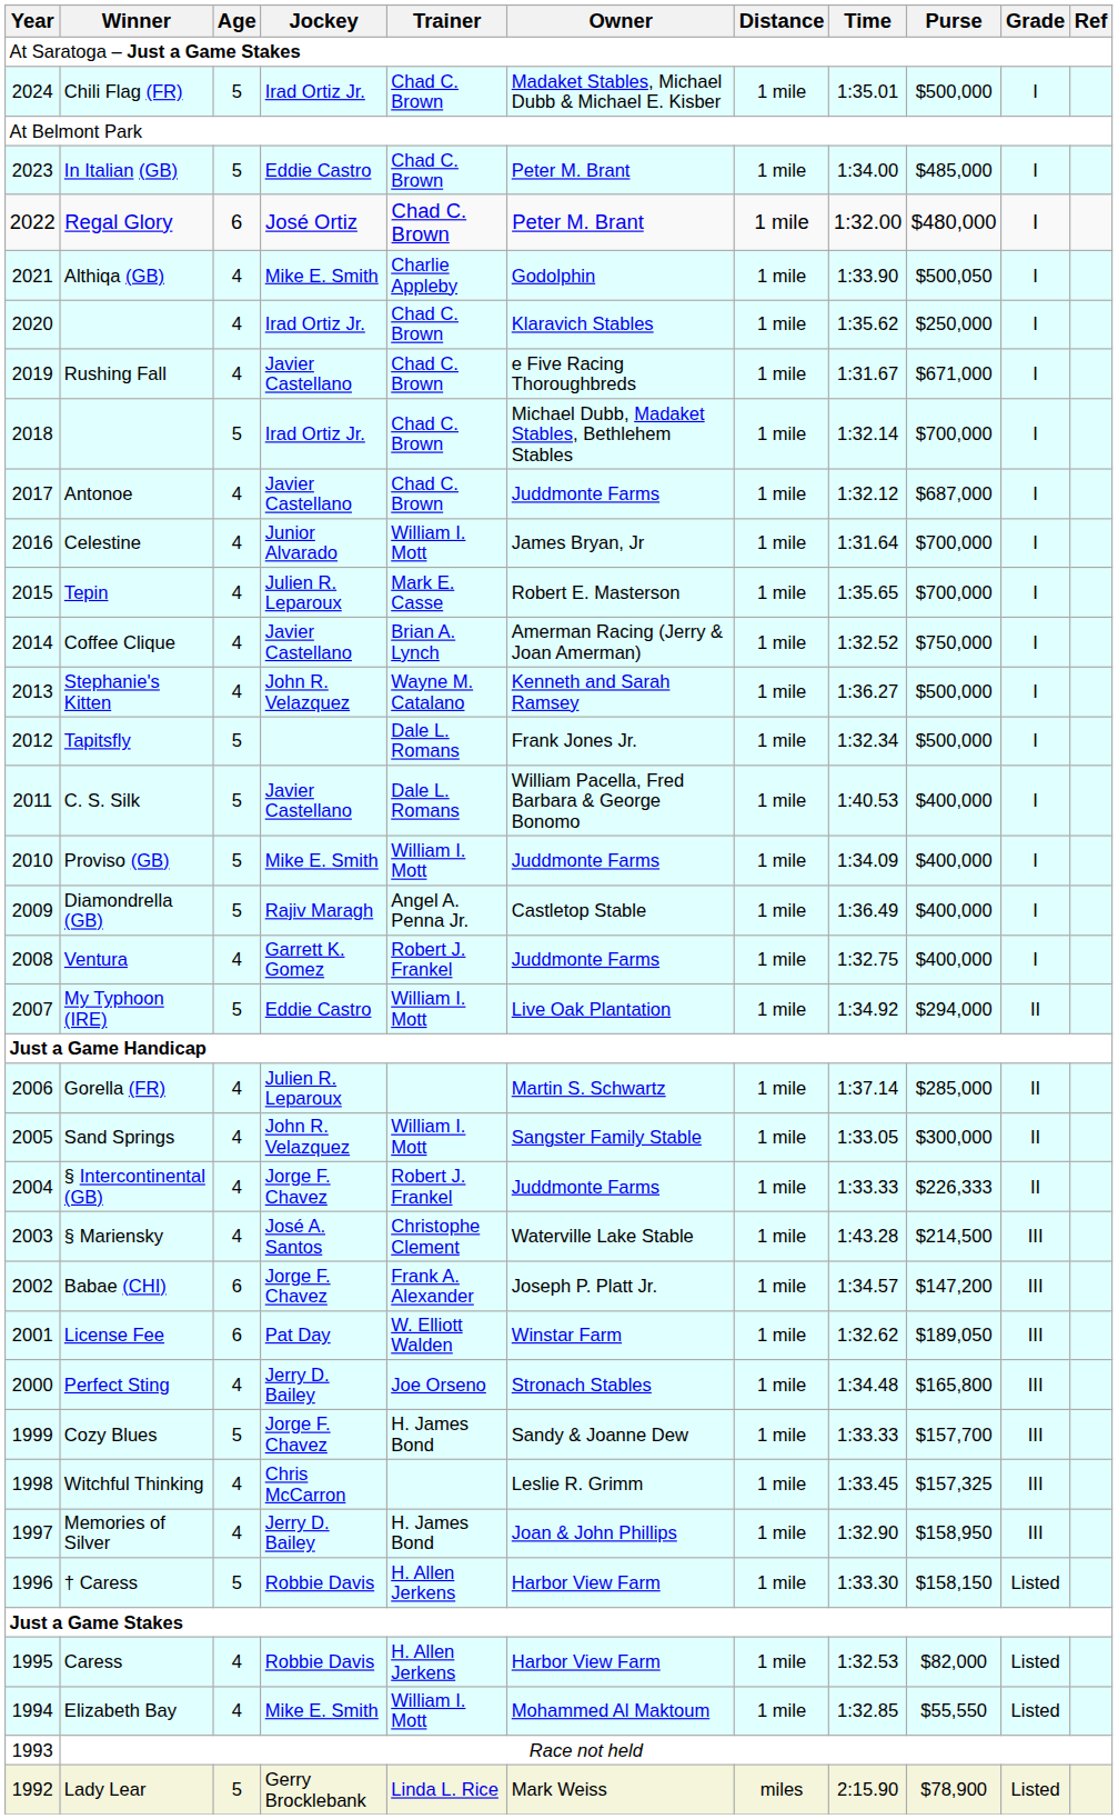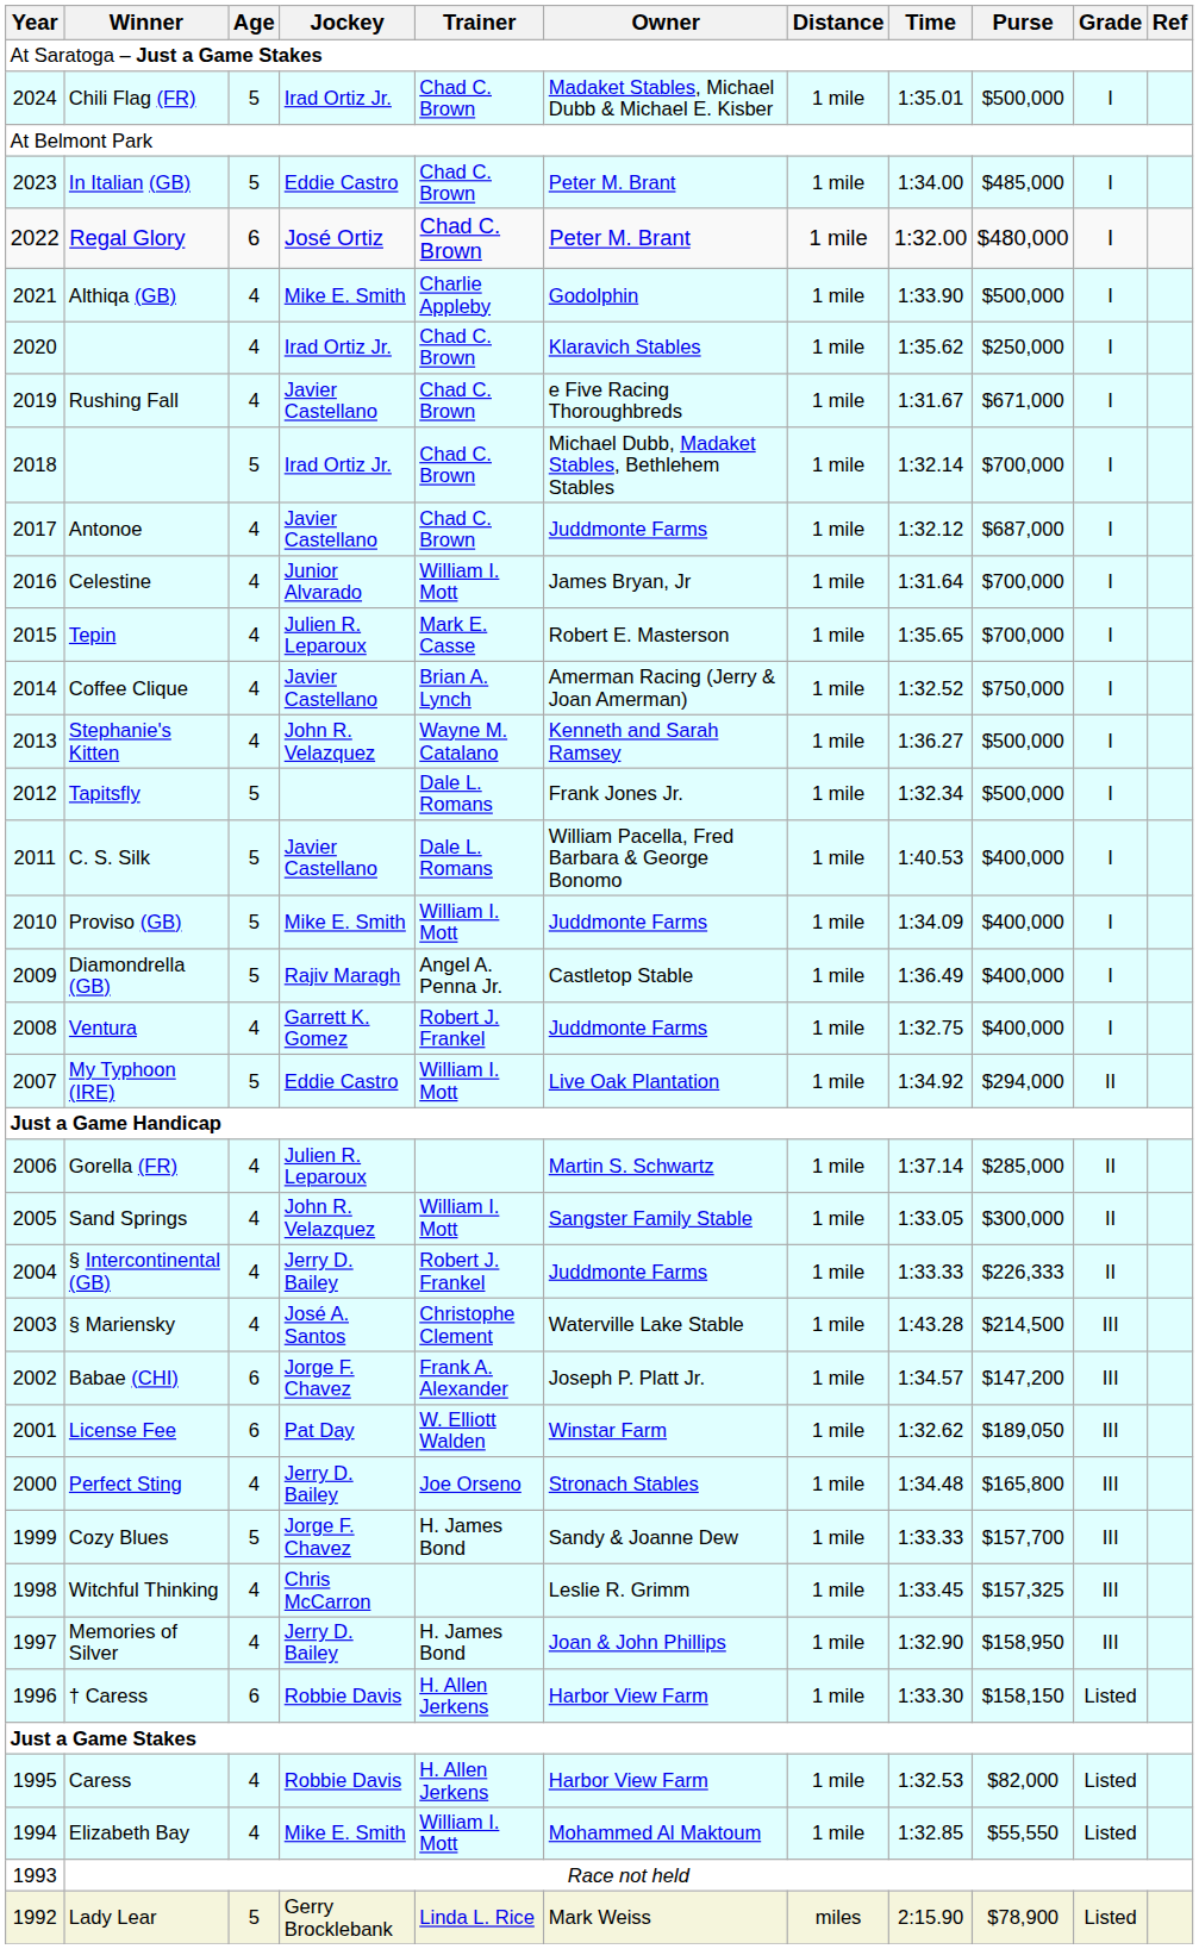Althiqa (GB) | Purse: $500,050 -> $500,000
§ Intercontinental (GB) | Jockey: Jorge F. Chavez -> Jerry D. Bailey
† Caress | Age: 5 -> 6
